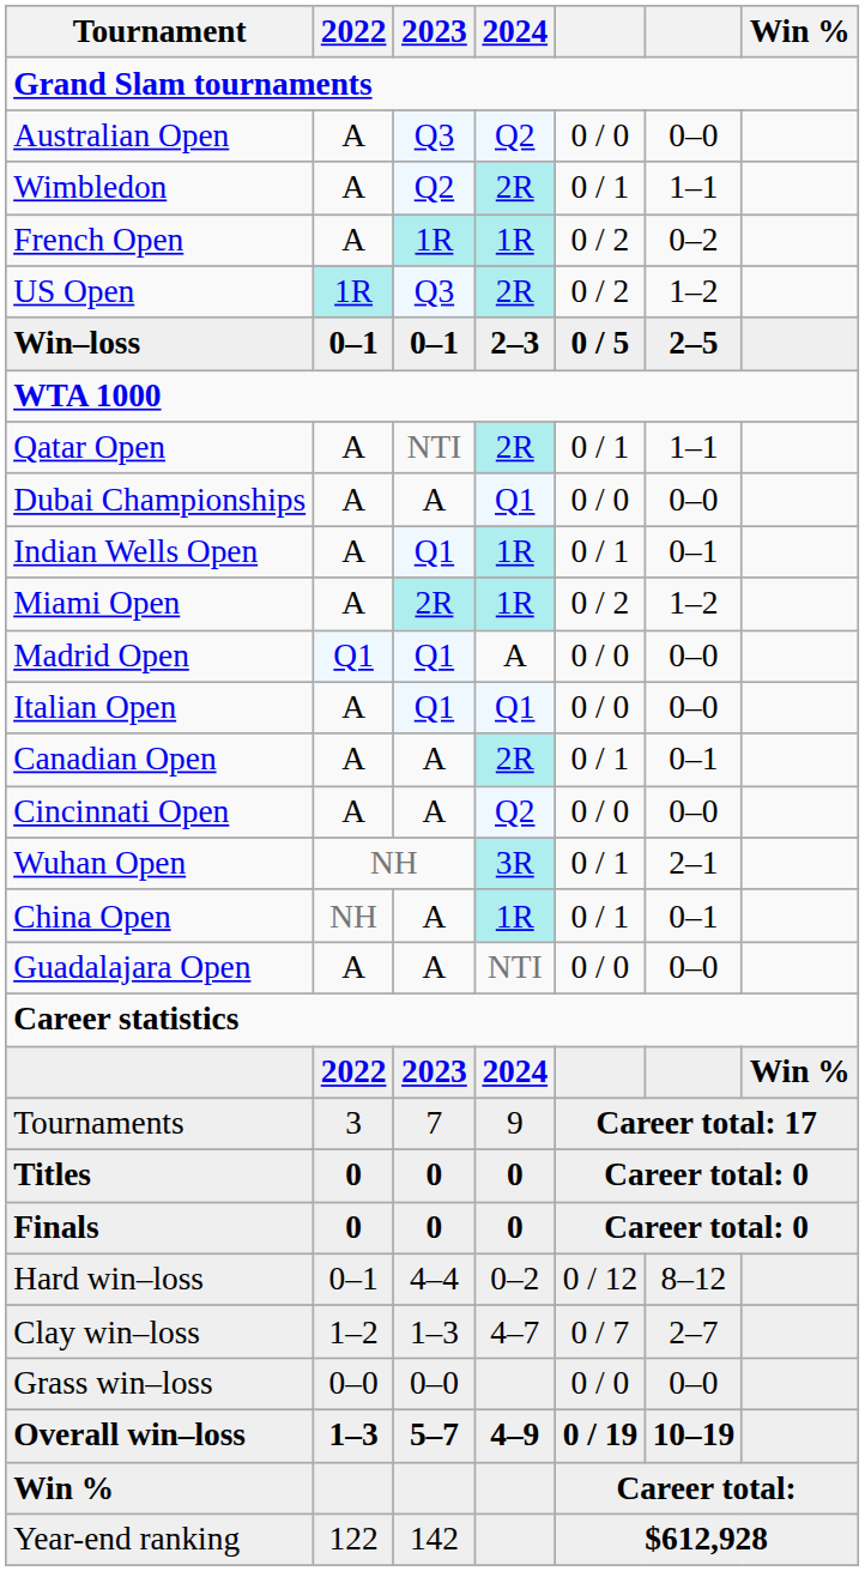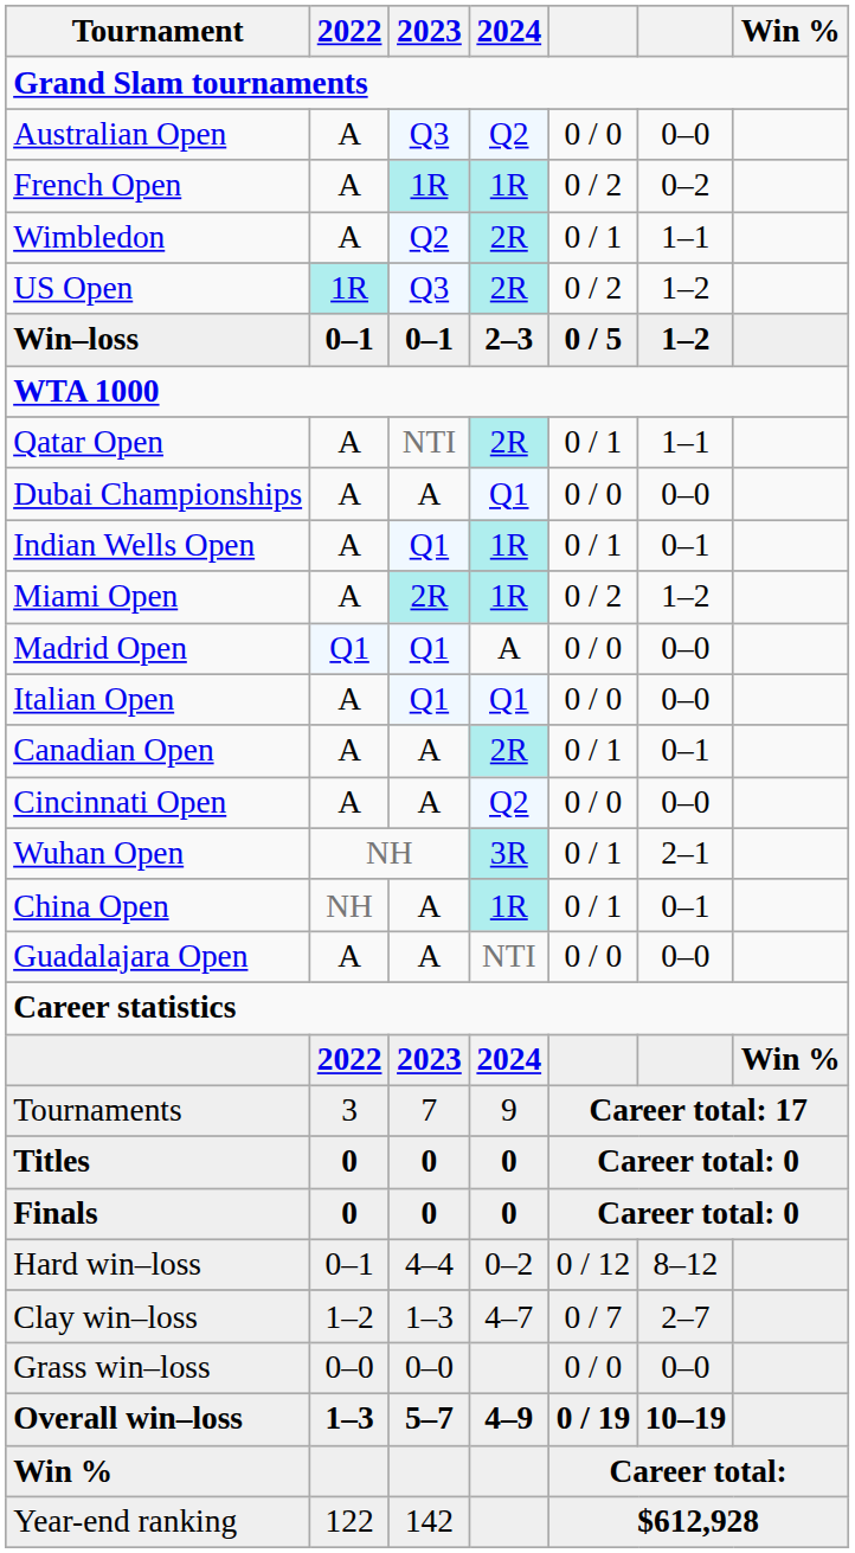rows swapped: French Open <-> Wimbledon
Win–loss | column 6: 2–5 -> 1–2
